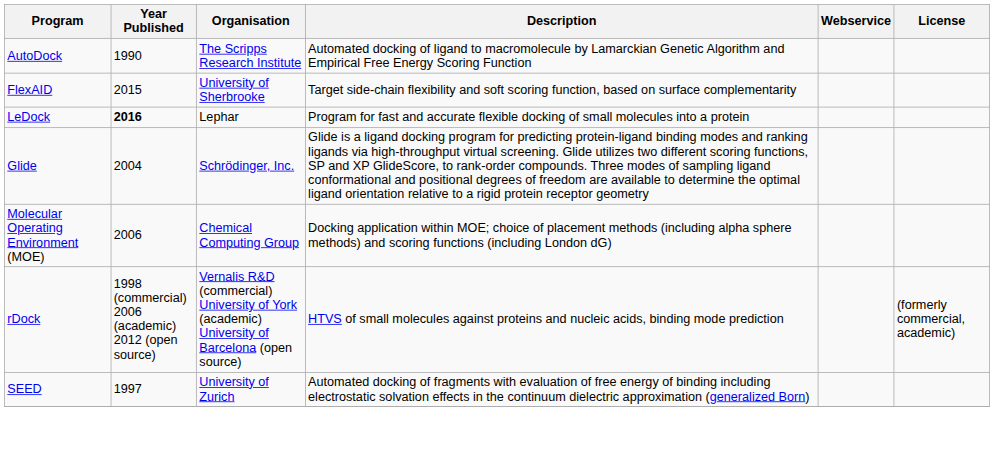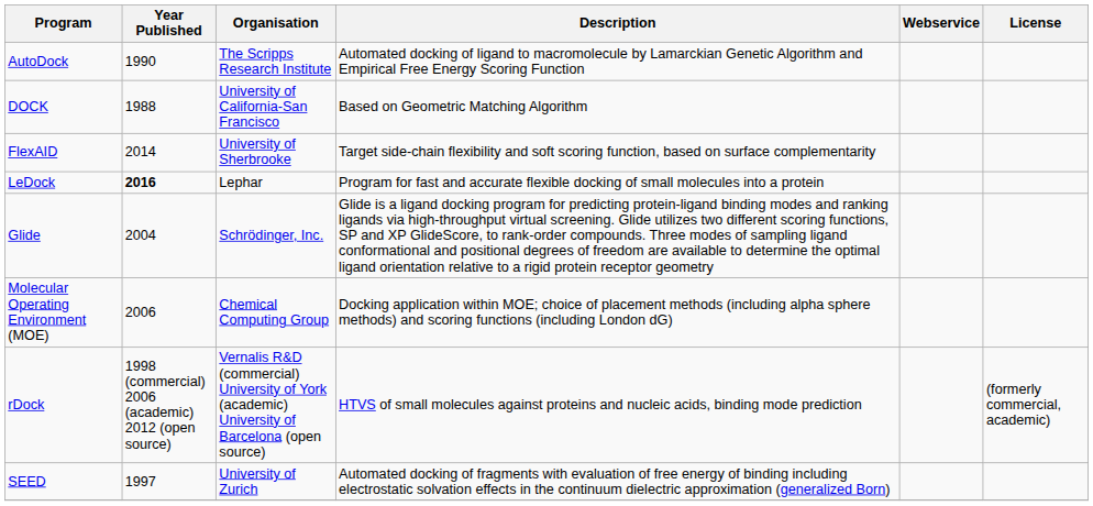+ row: DOCK | 1988 | University of California-San Francisco | Based on Geometric Matching Algorithm
FlexAID | Year Published: 2015 -> 2014
